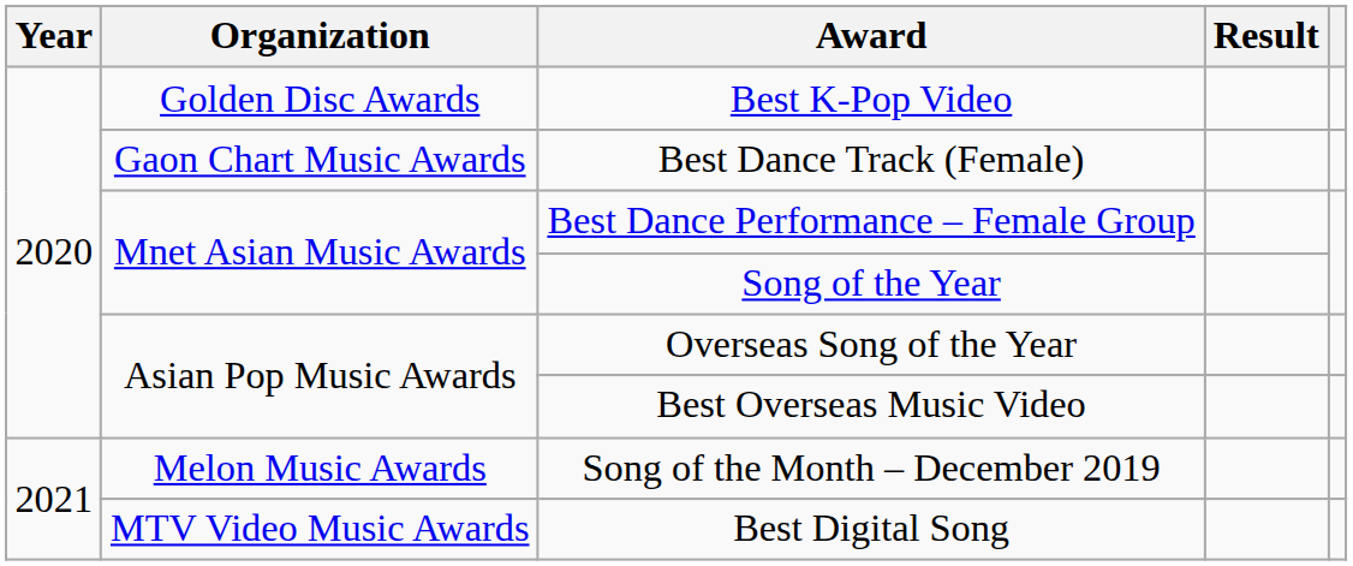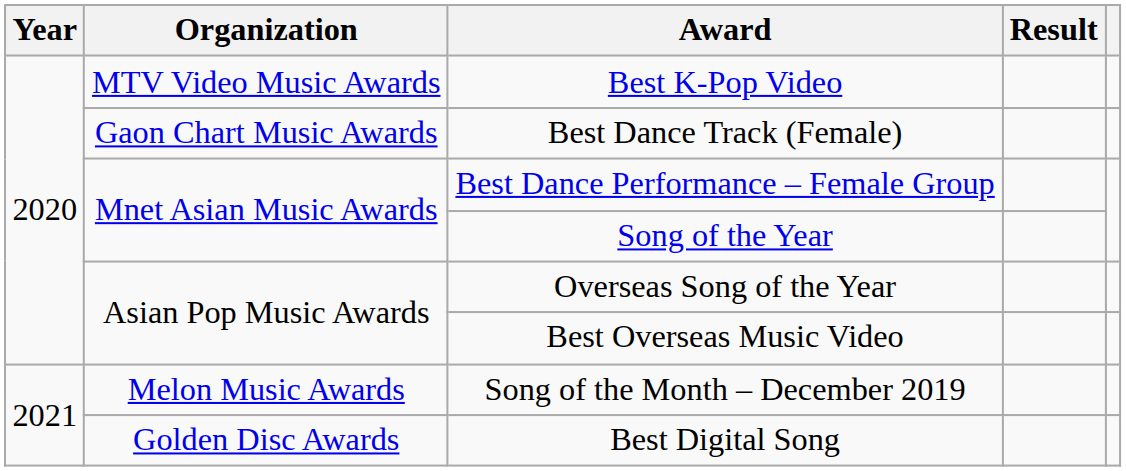Best K-Pop Video | Organization: Golden Disc Awards -> MTV Video Music Awards
Best Digital Song | Organization: MTV Video Music Awards -> Golden Disc Awards
